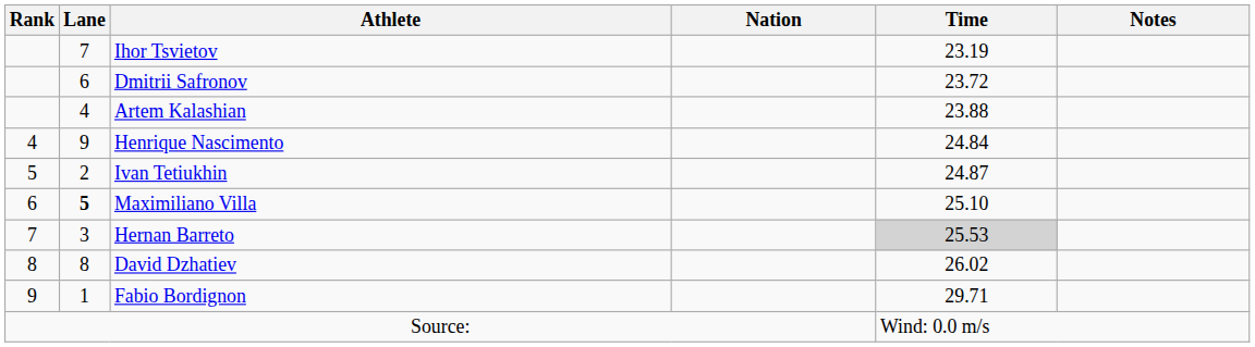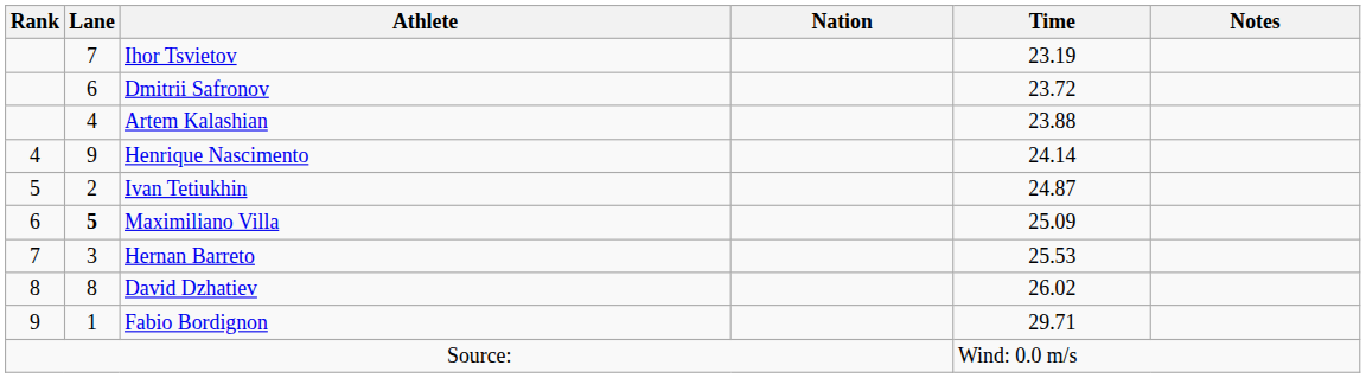Henrique Nascimento | Time: 24.84 -> 24.14
Maximiliano Villa | Time: 25.10 -> 25.09
Hernan Barreto | Time: lightgrey background -> no background
